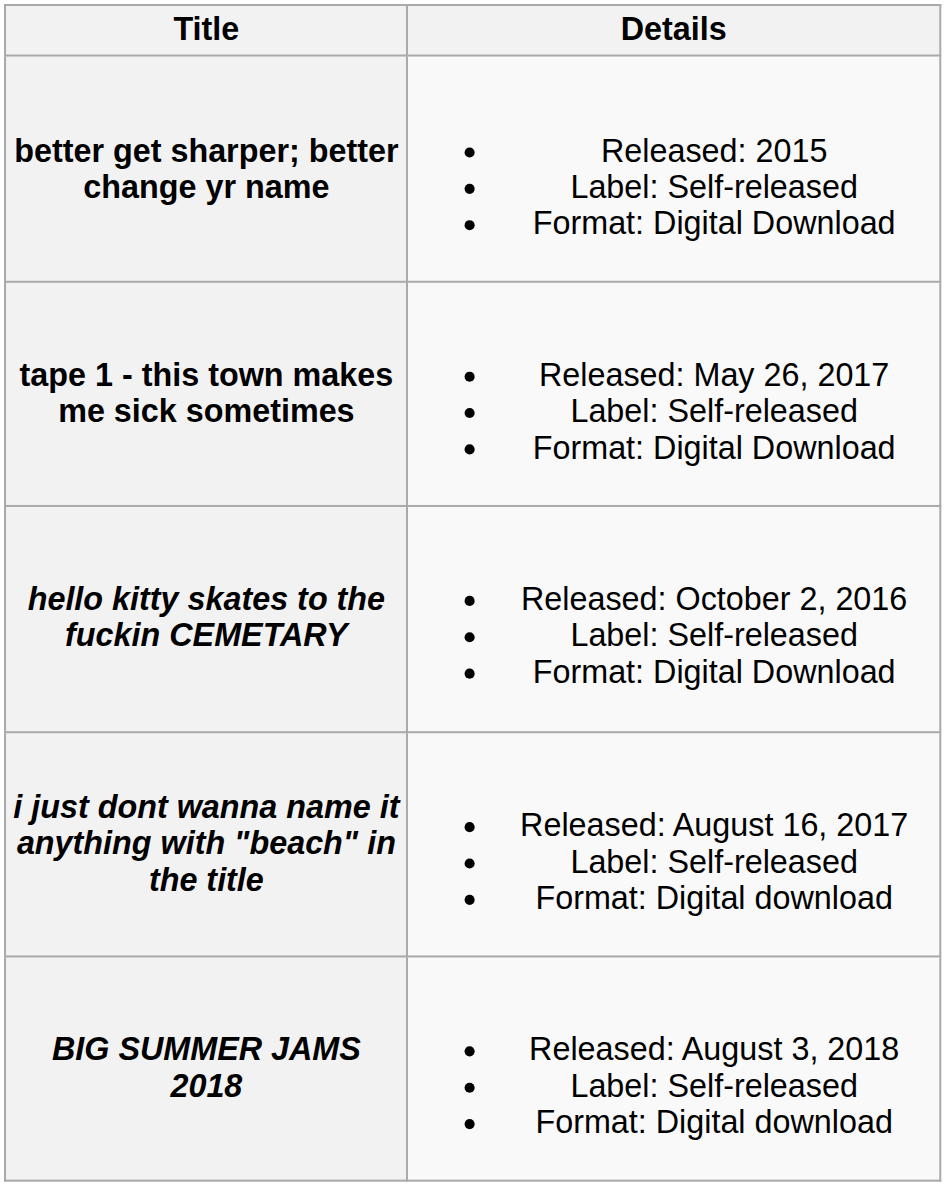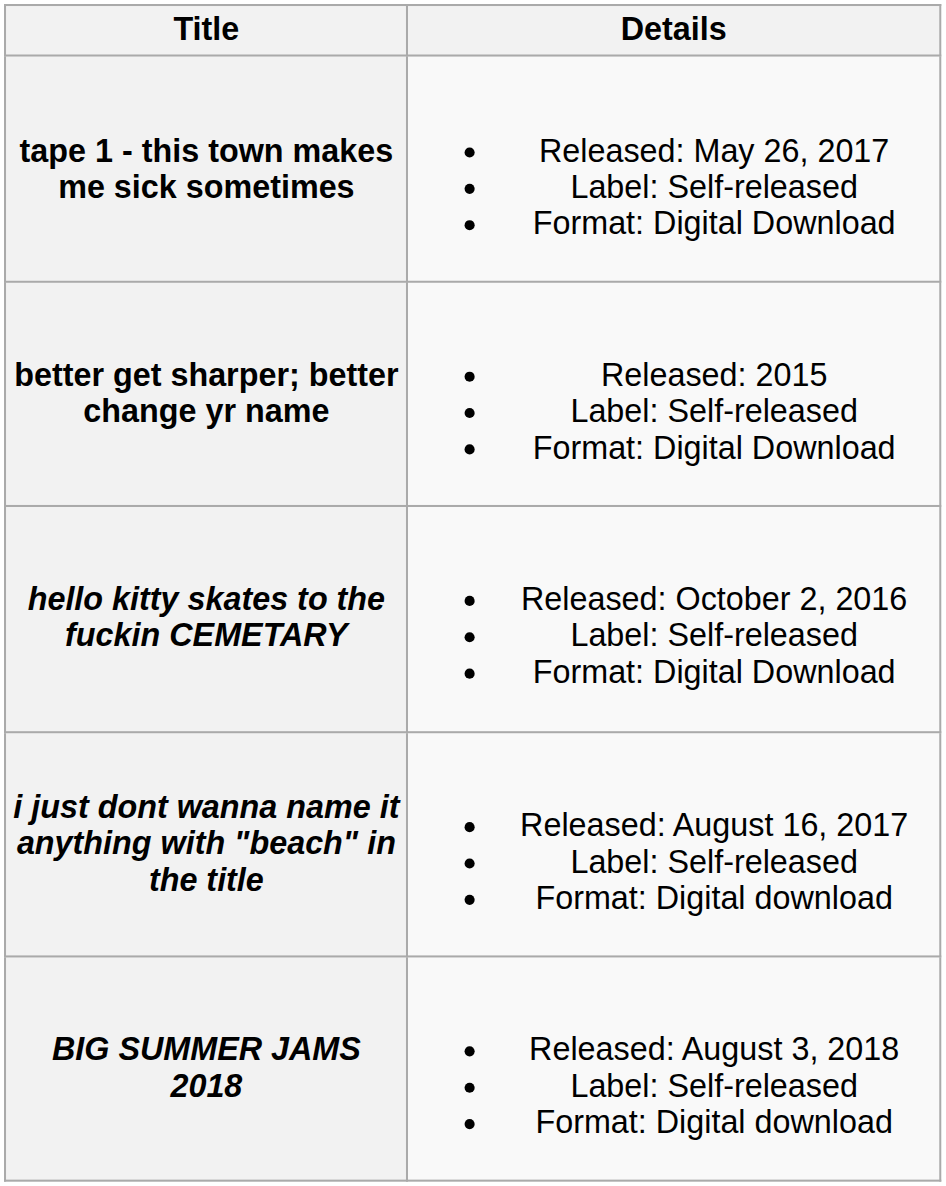rows swapped: better get sharper; better change yr name <-> tape 1 - this town makes me sick sometimes
